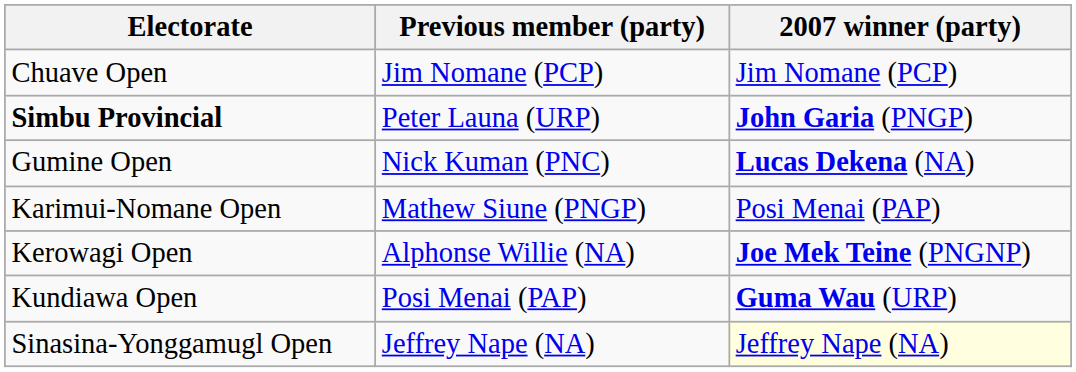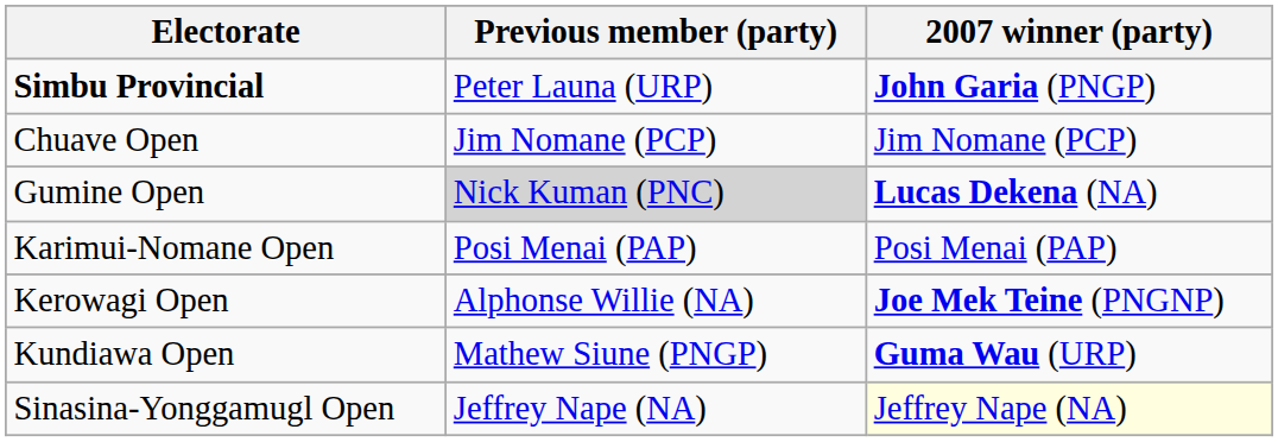rows swapped: Simbu Provincial <-> Chuave Open
Gumine Open | Previous member (party): no background -> lightgrey background
Karimui-Nomane Open | Previous member (party): Mathew Siune (PNGP) -> Posi Menai (PAP)
Kundiawa Open | Previous member (party): Posi Menai (PAP) -> Mathew Siune (PNGP)
